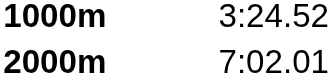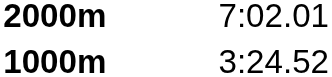rows swapped: 1000m <-> 2000m
